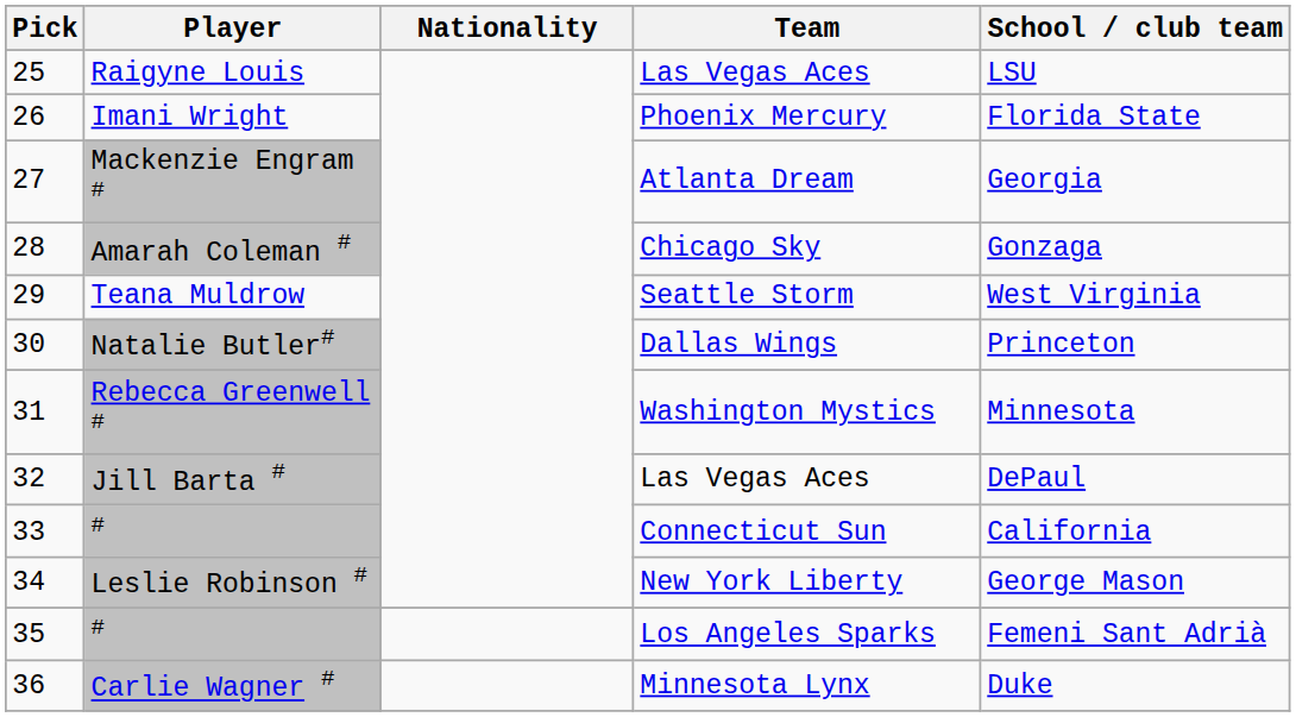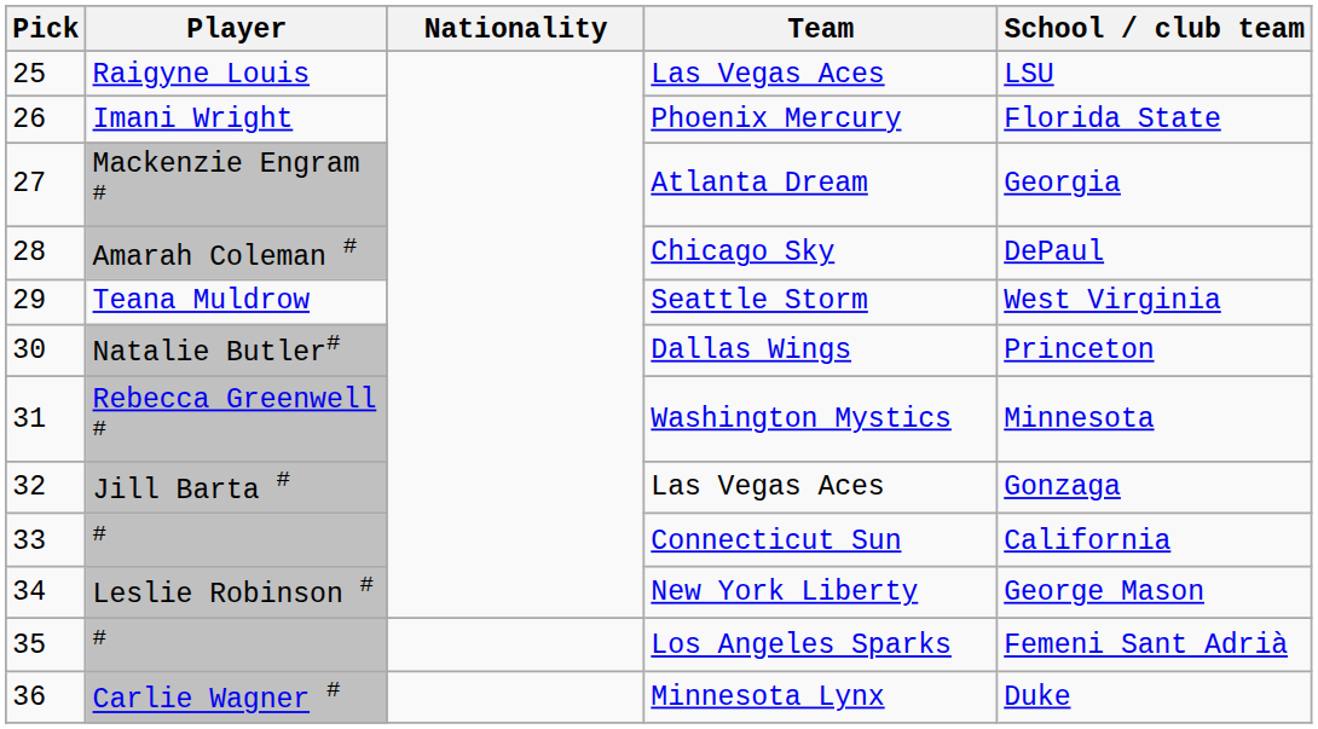Amarah Coleman # | School / club team: Gonzaga -> DePaul
Jill Barta # | School / club team: DePaul -> Gonzaga
